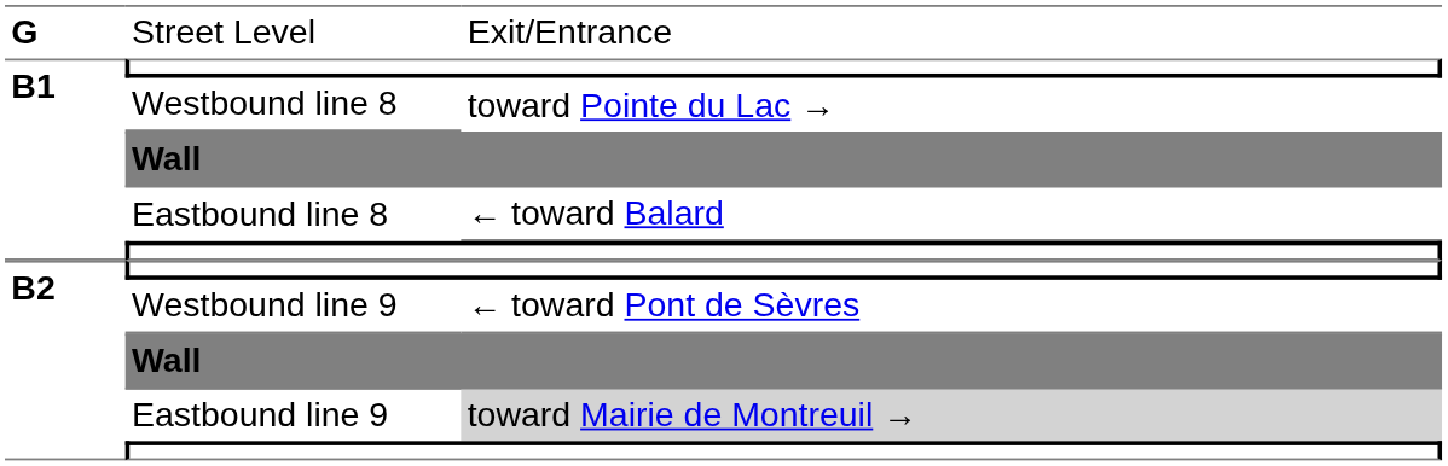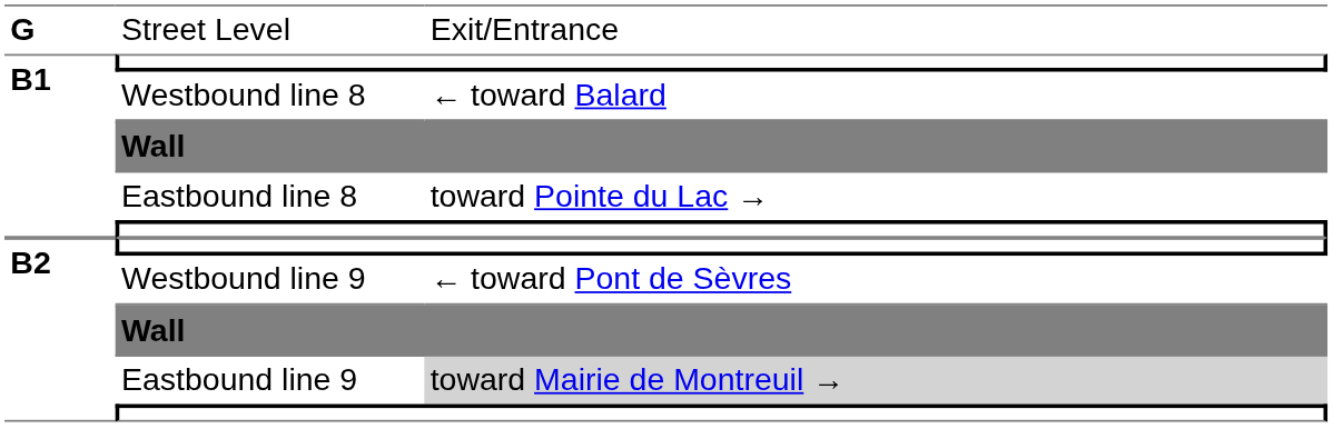Westbound line 8 | column 3: toward Pointe du Lac → -> ← toward Balard
Eastbound line 8 | column 3: ← toward Balard -> toward Pointe du Lac →
